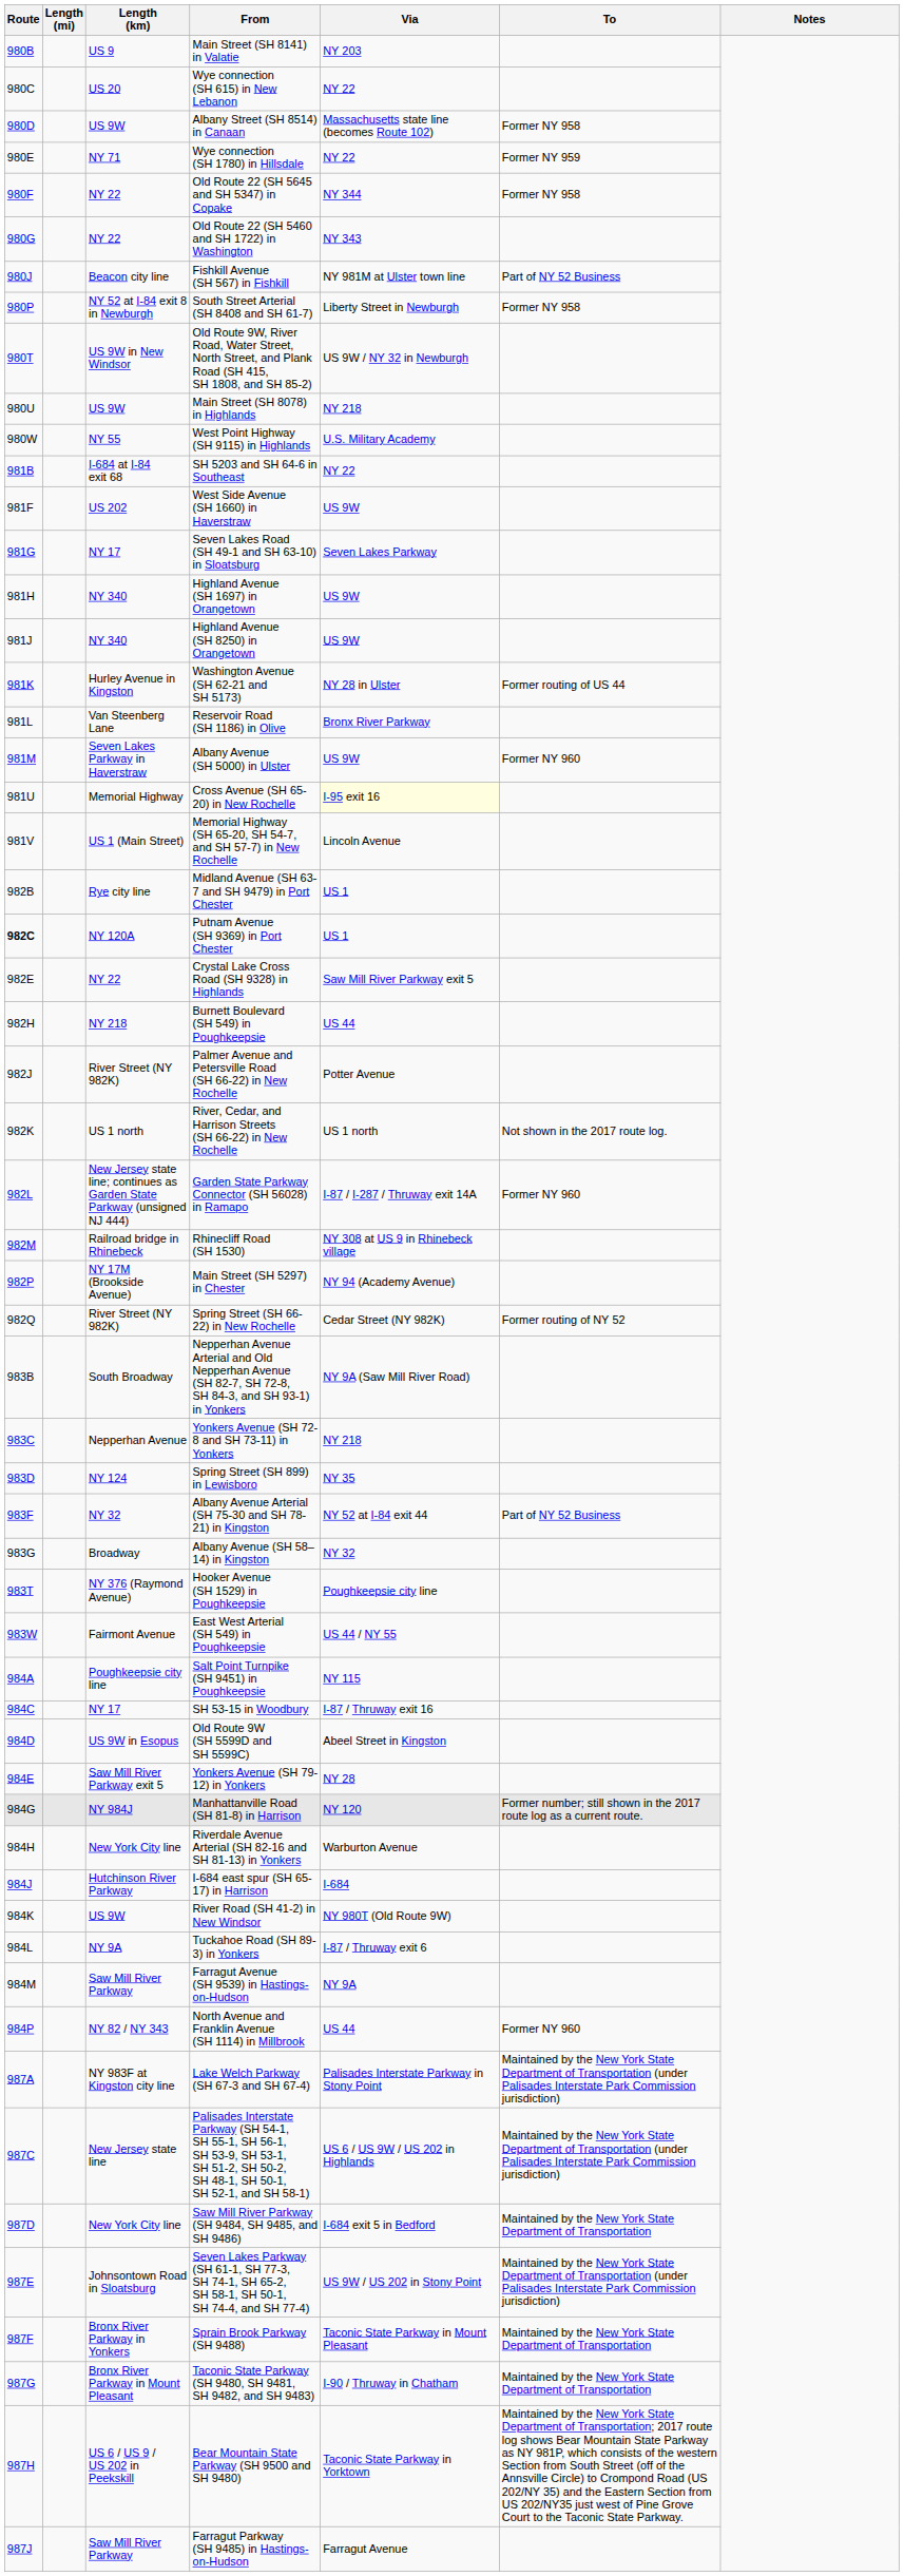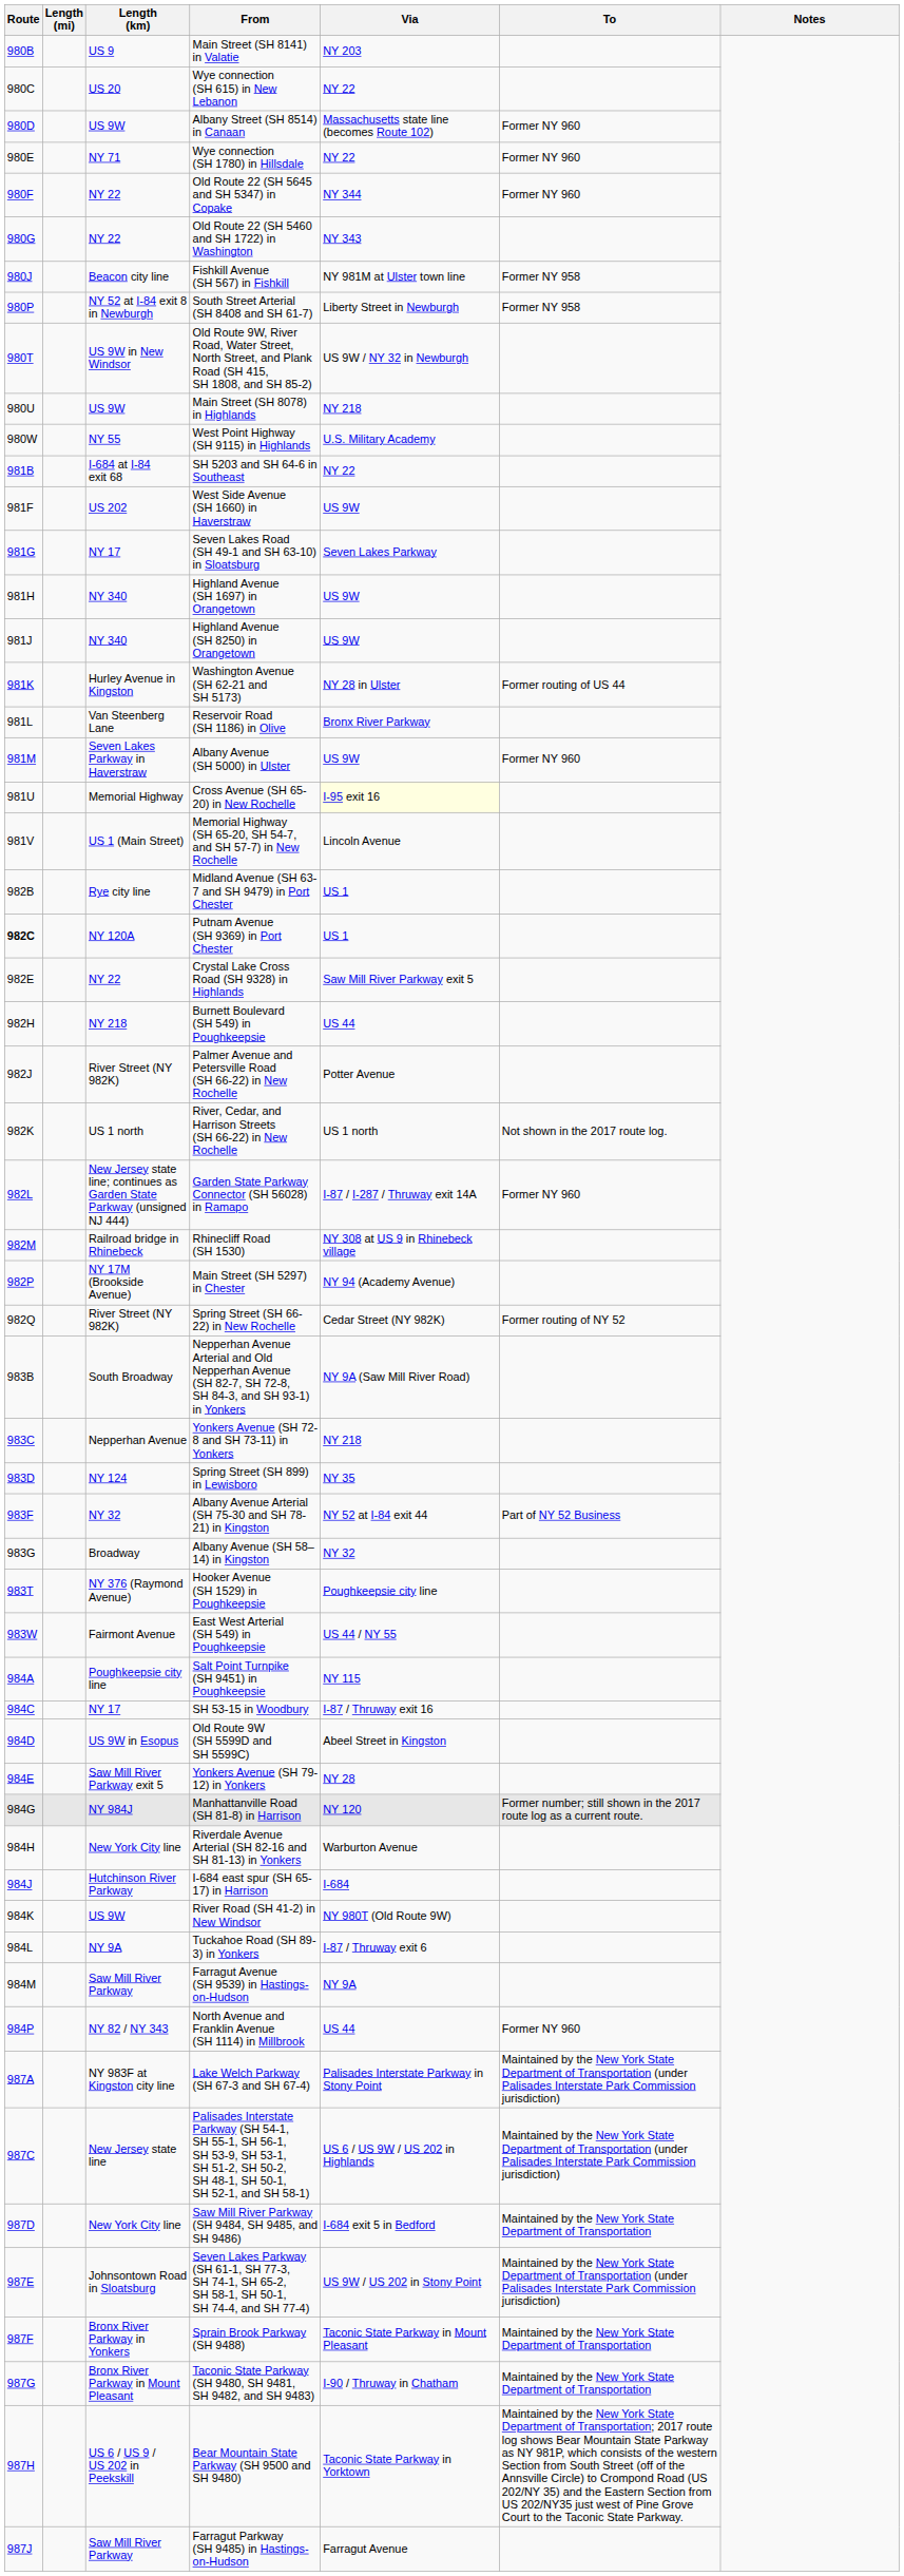Albany Street (SH 8514) in Canaan | To: Former NY 958 -> Former NY 960
Wye connection (SH 1780) in Hillsdale | To: Former NY 959 -> Former NY 960
Old Route 22 (SH 5645 and SH 5347) in Copake | To: Former NY 958 -> Former NY 960
Fishkill Avenue (SH 567) in Fishkill | To: Part of NY 52 Business -> Former NY 958
